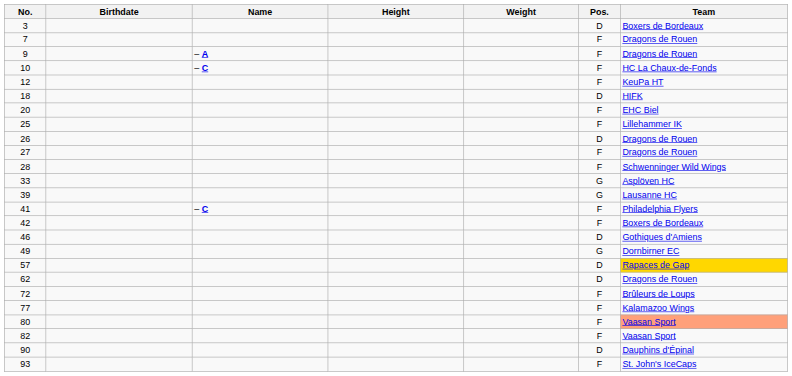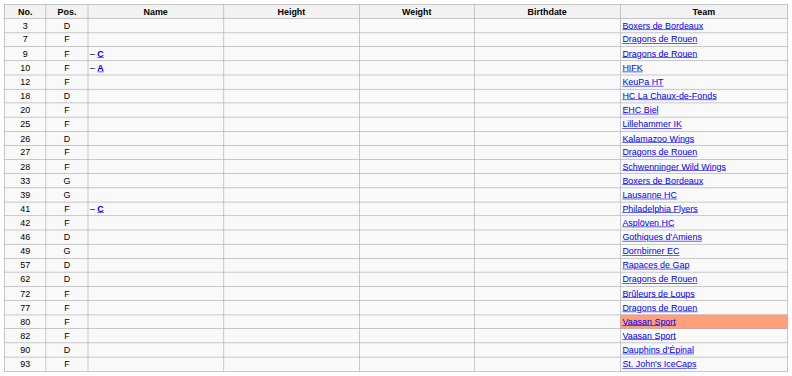columns swapped: Pos. <-> Birthdate
9 | Name: – A -> – C
10 | Name: – C -> – A
10 | Team: HC La Chaux-de-Fonds -> HIFK
18 | Team: HIFK -> HC La Chaux-de-Fonds
26 | Team: Dragons de Rouen -> Kalamazoo Wings
33 | Team: Asplöven HC -> Boxers de Bordeaux
42 | Team: Boxers de Bordeaux -> Asplöven HC
57 | Team: gold background -> no background
77 | Team: Kalamazoo Wings -> Dragons de Rouen
